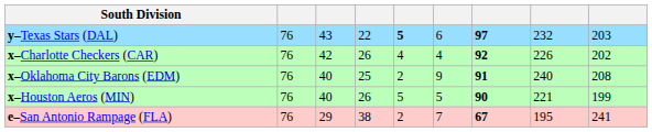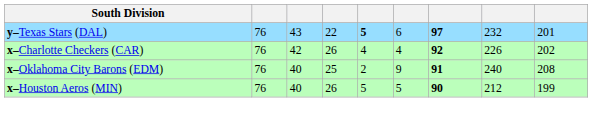y–Texas Stars (DAL) | column 9: 203 -> 201
x–Houston Aeros (MIN) | column 8: 221 -> 212
- row: e–San Antonio Rampage (FLA) | 76 | 29 | 38 | 2 | 7 | 67 | 195 | 241
